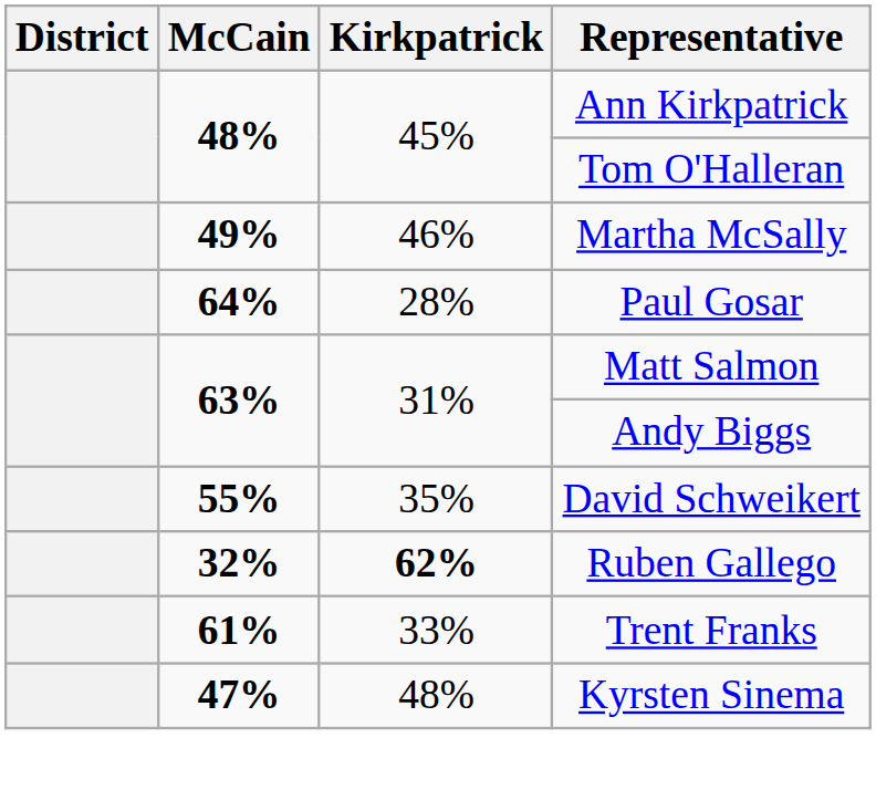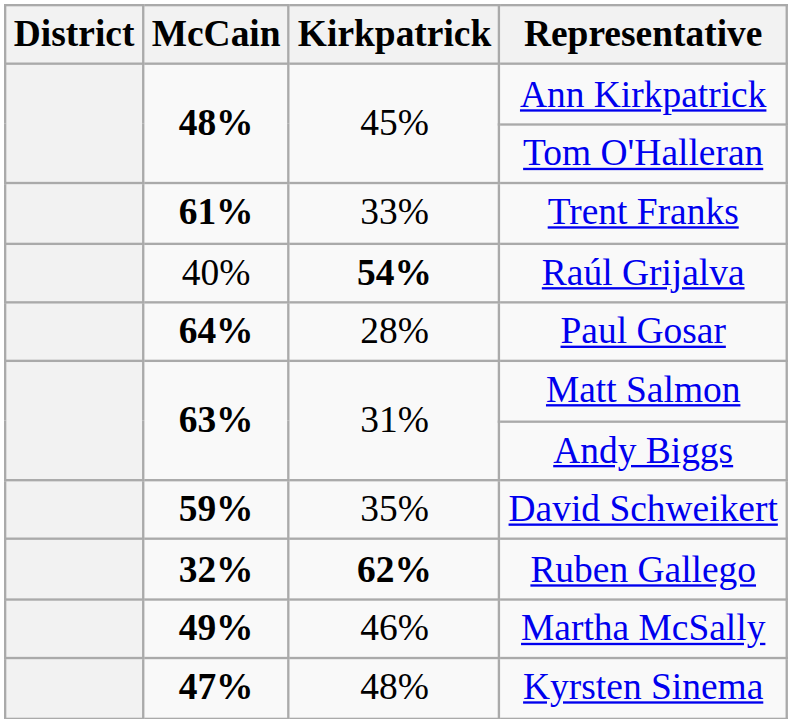rows swapped: Martha McSally <-> Trent Franks
+ row: 40% | 54% | Raúl Grijalva
David Schweikert | McCain: 55% -> 59%
